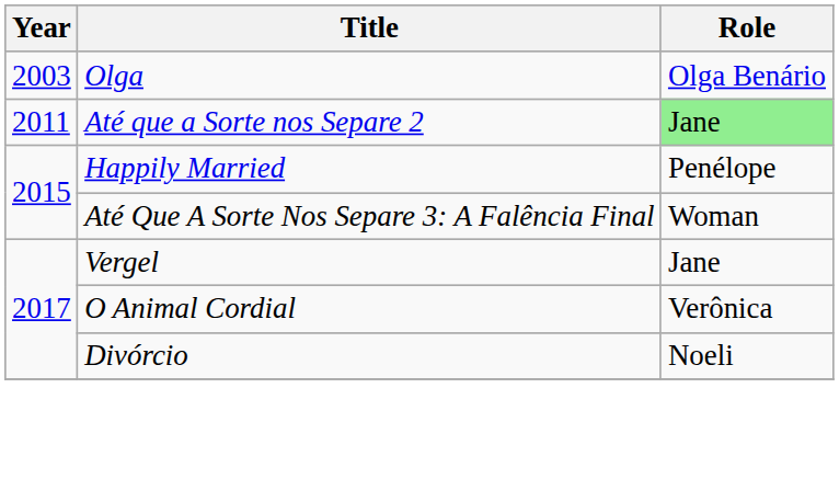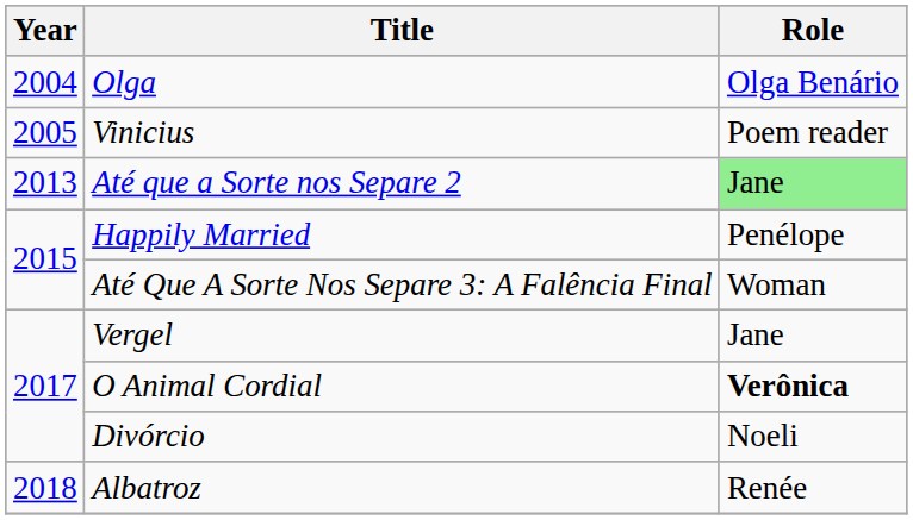Olga | Year: 2003 -> 2004
+ row: 2005 | Vinicius | Poem reader
Até que a Sorte nos Separe 2 | Year: 2011 -> 2013
O Animal Cordial | Role: normal -> bold
+ row: 2018 | Albatroz | Renée
